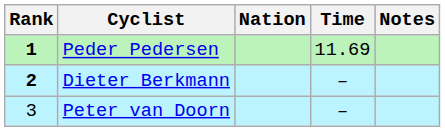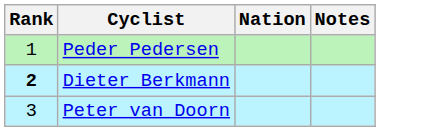- column: Time | 11.69 | – | –
Peder Pedersen | Rank: bold -> normal
